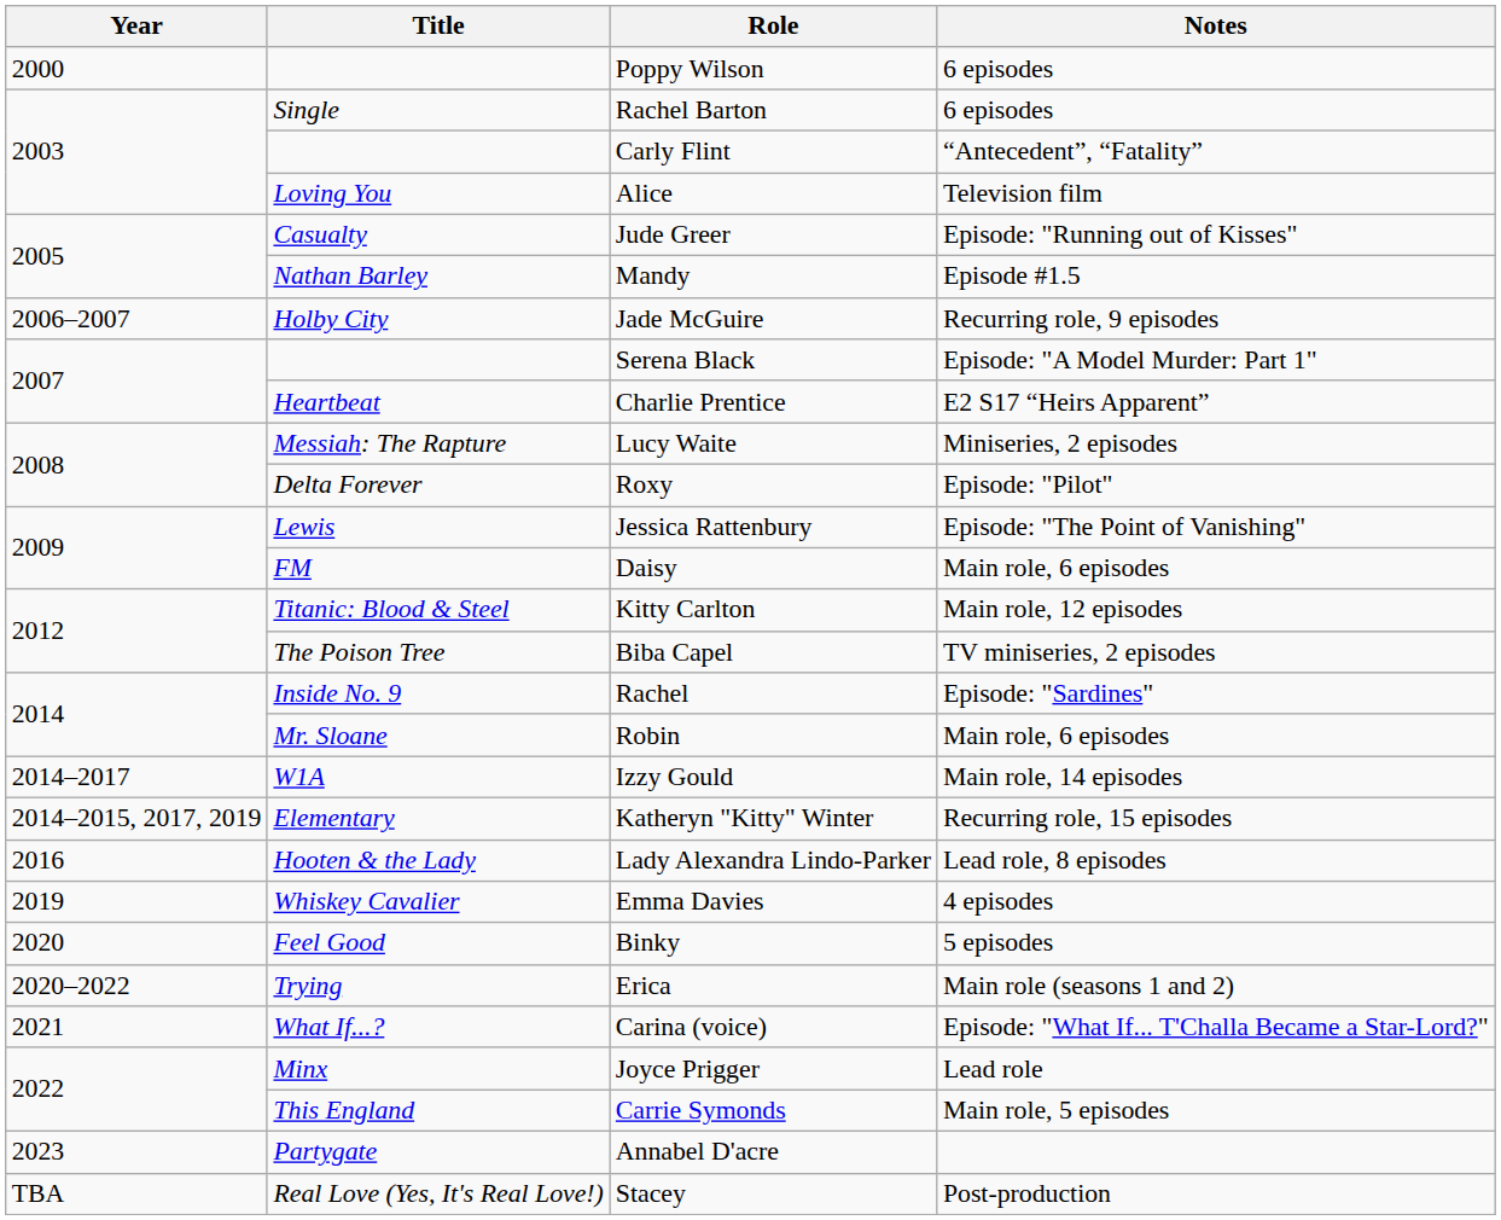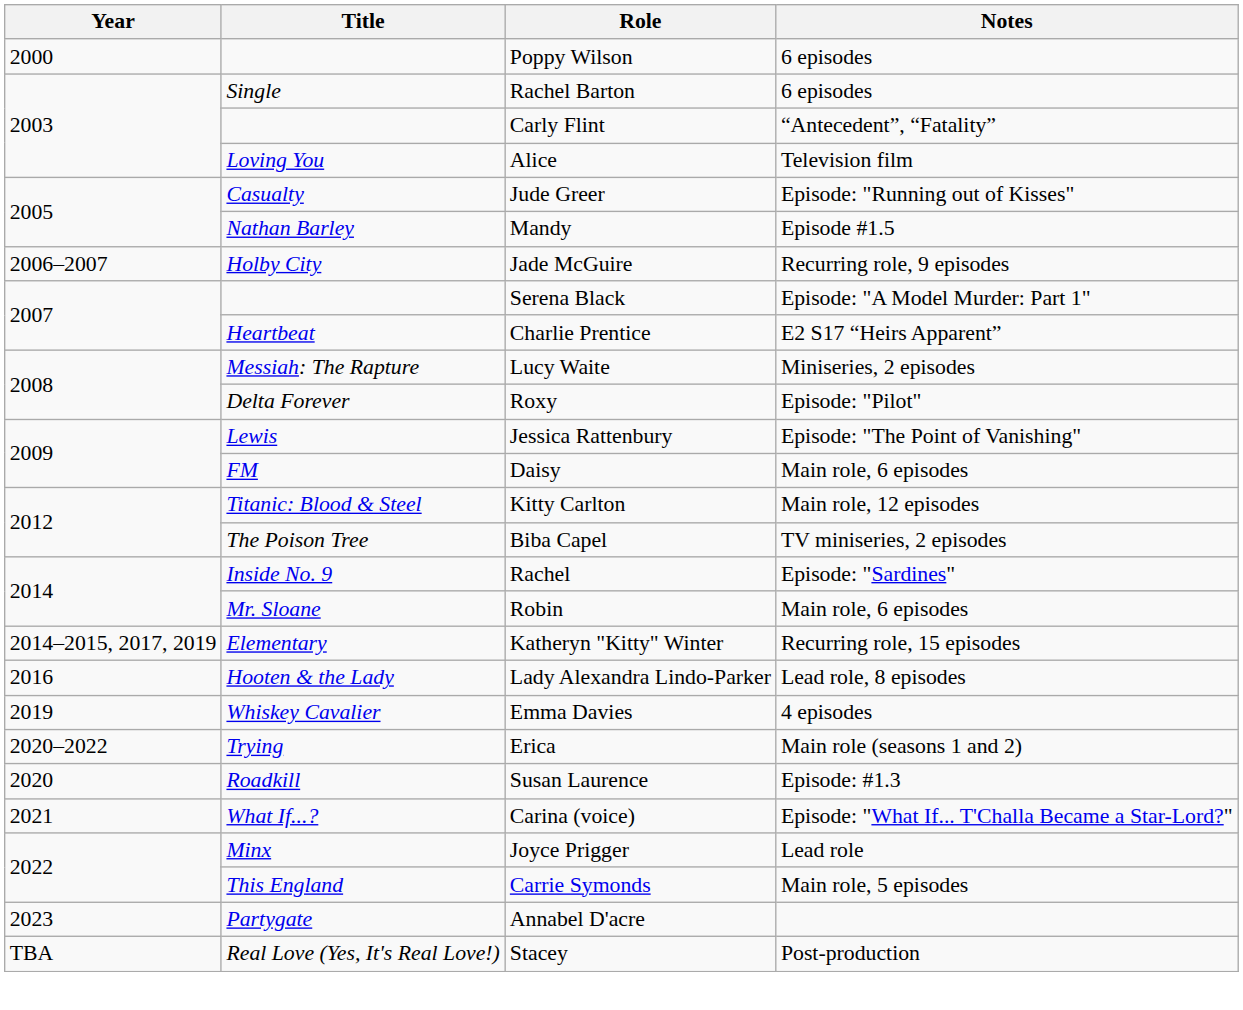- row: 2014–2017 | W1A | Izzy Gould | Main role, 14 episodes
- row: 2020 | Feel Good | Binky | 5 episodes
+ row: 2020 | Roadkill | Susan Laurence | Episode: #1.3
